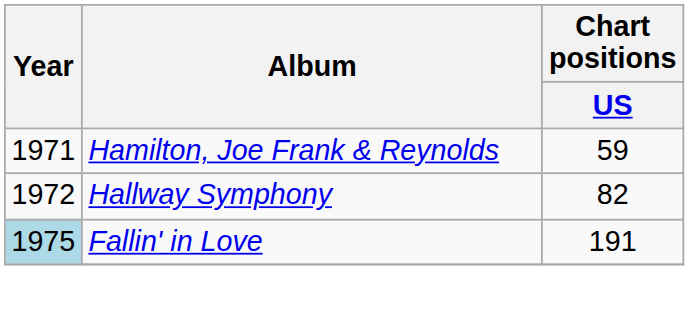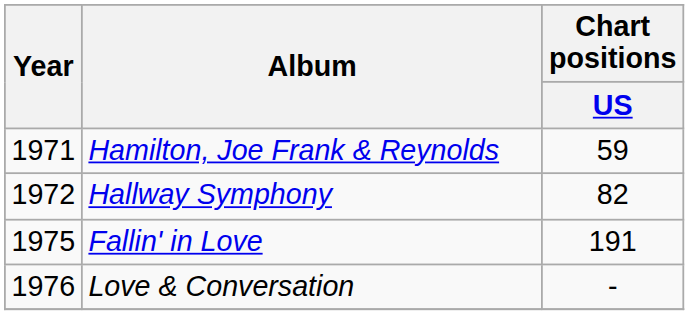Fallin' in Love | Year: lightblue background -> no background
+ row: 1976 | Love & Conversation | -
